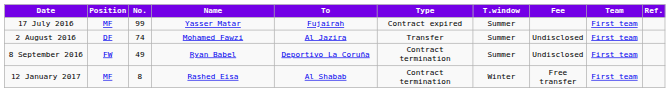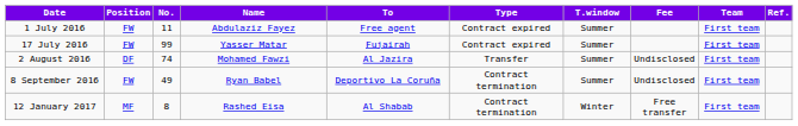+ row: 1 July 2016 | FW | 11 | Abdulaziz Fayez | Free agent | Contract expired | Summer | First team
17 July 2016 | Position: MF -> FW
